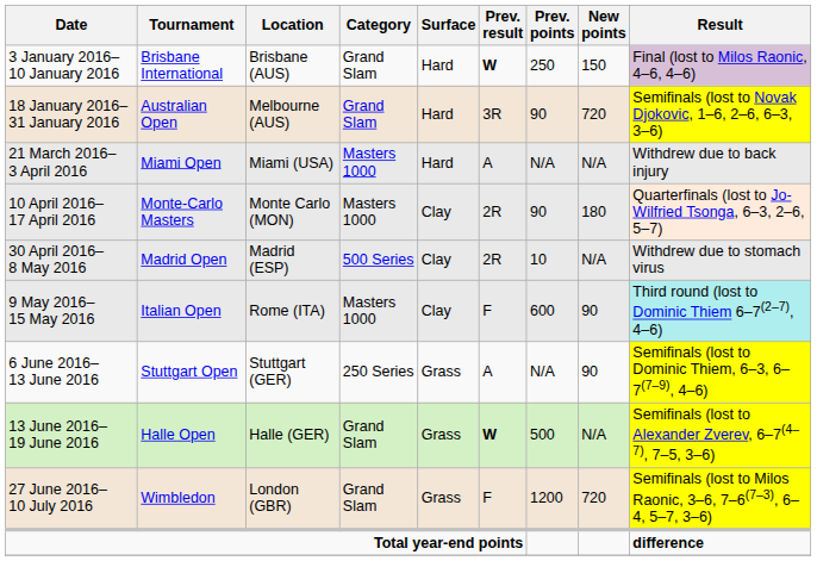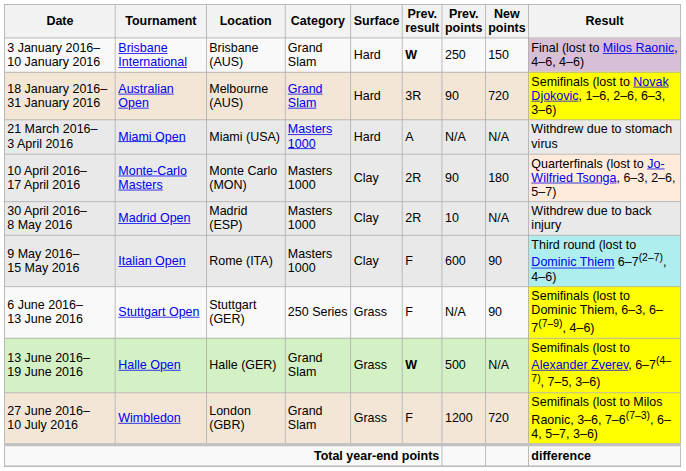21 March 2016– 3 April 2016 | Result: Withdrew due to back injury -> Withdrew due to stomach virus
30 April 2016– 8 May 2016 | Category: 500 Series -> Masters 1000
30 April 2016– 8 May 2016 | Result: Withdrew due to stomach virus -> Withdrew due to back injury
6 June 2016– 13 June 2016 | Prev. result: A -> F
